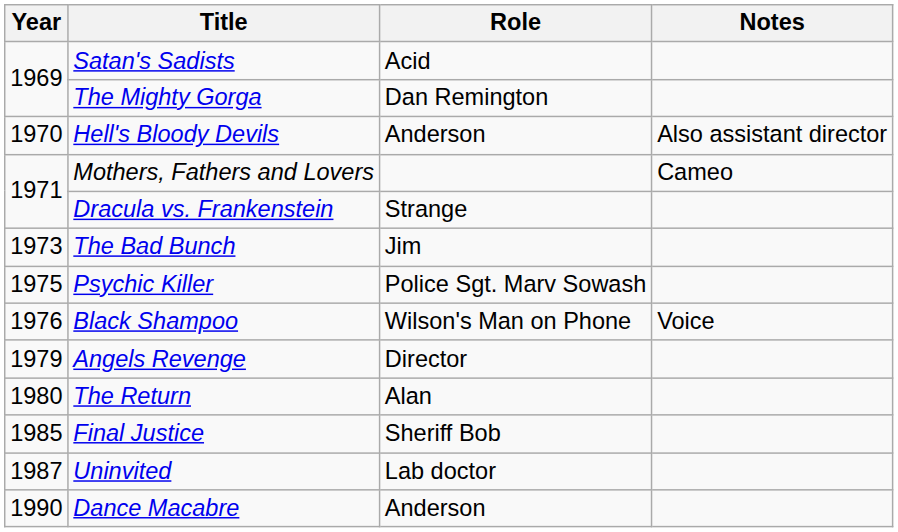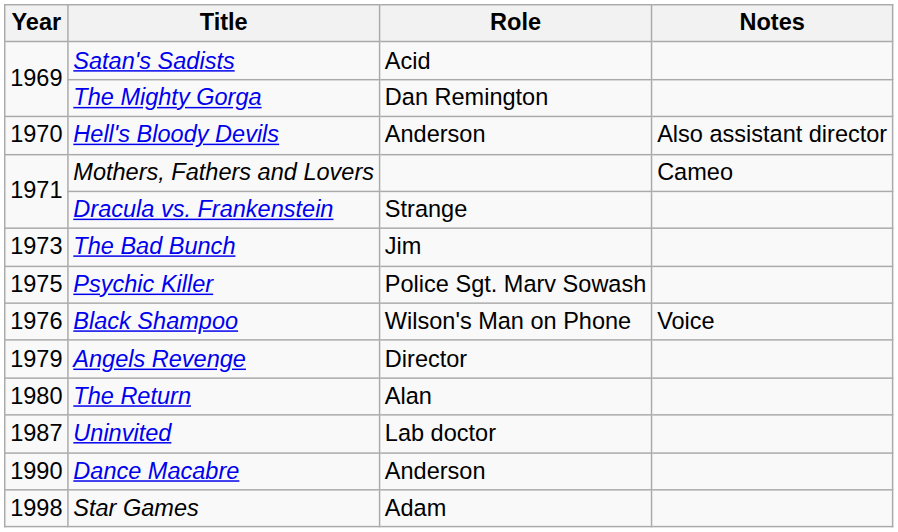- row: 1985 | Final Justice | Sheriff Bob
+ row: 1998 | Star Games | Adam
